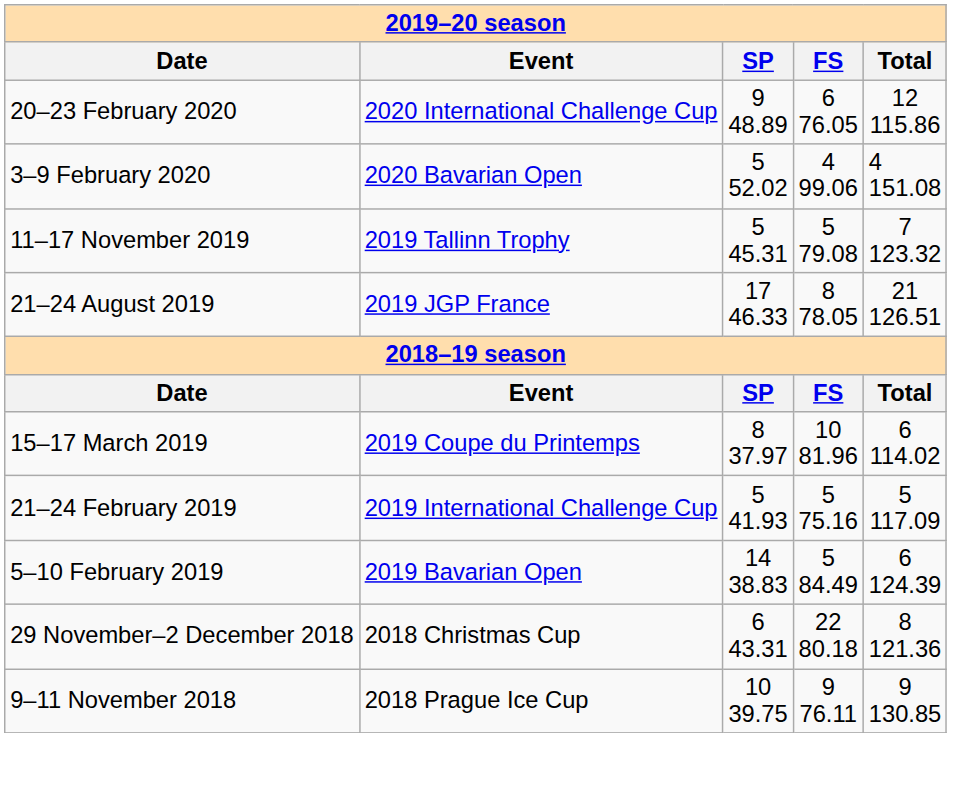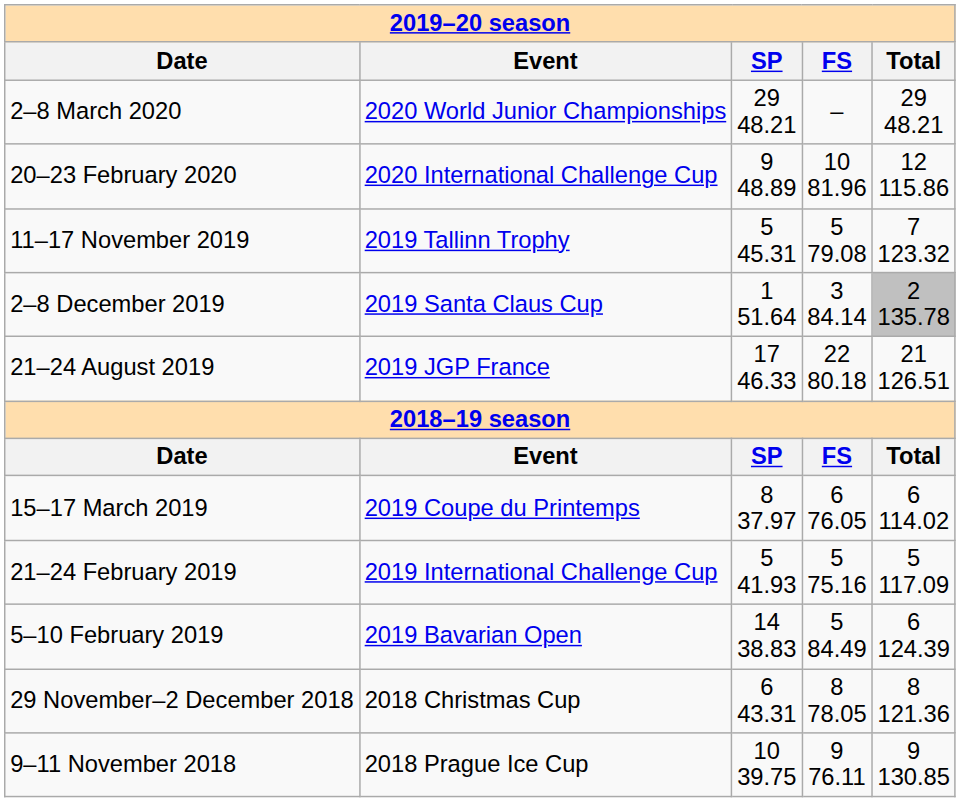+ row: 2–8 March 2020 | 2020 World Junior Championships | 29 48.21 | – | 29 48.21
20–23 February 2020 | FS: 6 76.05 -> 10 81.96
- row: 3–9 February 2020 | 2020 Bavarian Open | 5 52.02 | 4 99.06 | 4 151.08
+ row: 2–8 December 2019 | 2019 Santa Claus Cup | 1 51.64 | 3 84.14 | 2 135.78
21–24 August 2019 | FS: 8 78.05 -> 22 80.18
15–17 March 2019 | FS: 10 81.96 -> 6 76.05
29 November–2 December 2018 | FS: 22 80.18 -> 8 78.05
